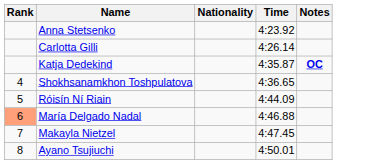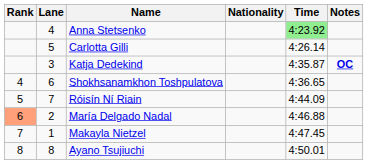+ column: Lane | 4 | 5 | 3 | 6 | 7 | 2 | 1 | 8
Anna Stetsenko | Time: no background -> lightgreen background
